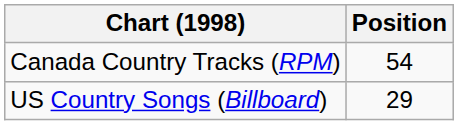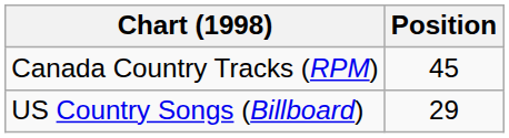Canada Country Tracks (RPM) | Position: 54 -> 45
